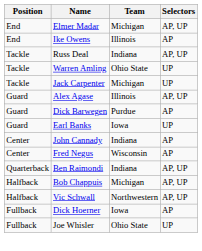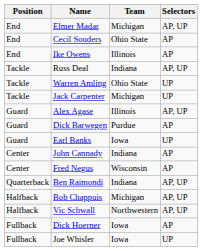+ row: End | Cecil Souders | Ohio State | AP
Joe Whisler | Team: Ohio State -> Iowa
